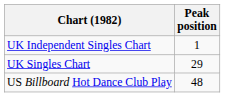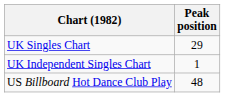rows swapped: UK Singles Chart <-> UK Independent Singles Chart
